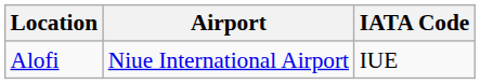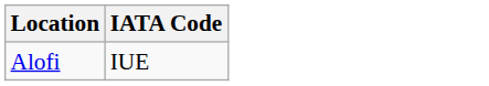- column: Airport | Niue International Airport
